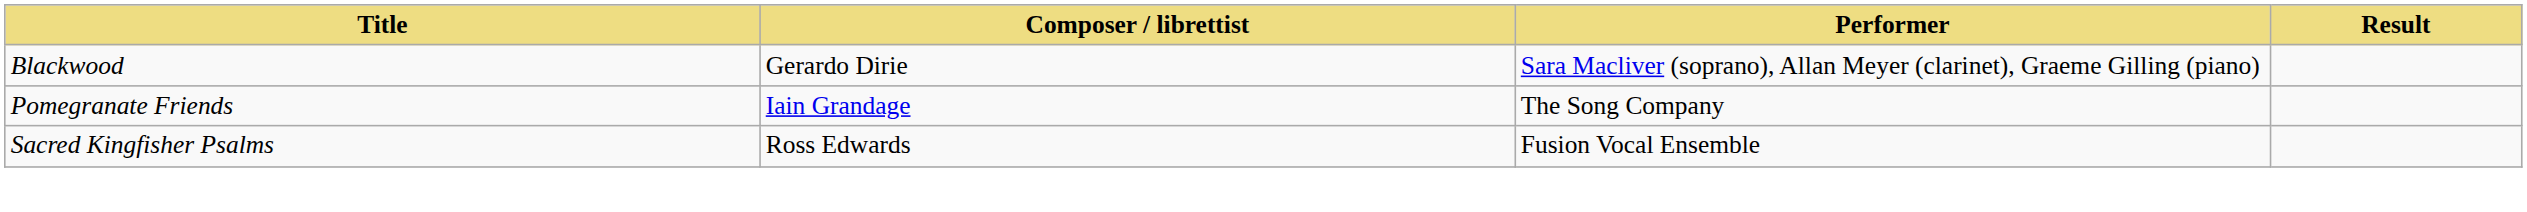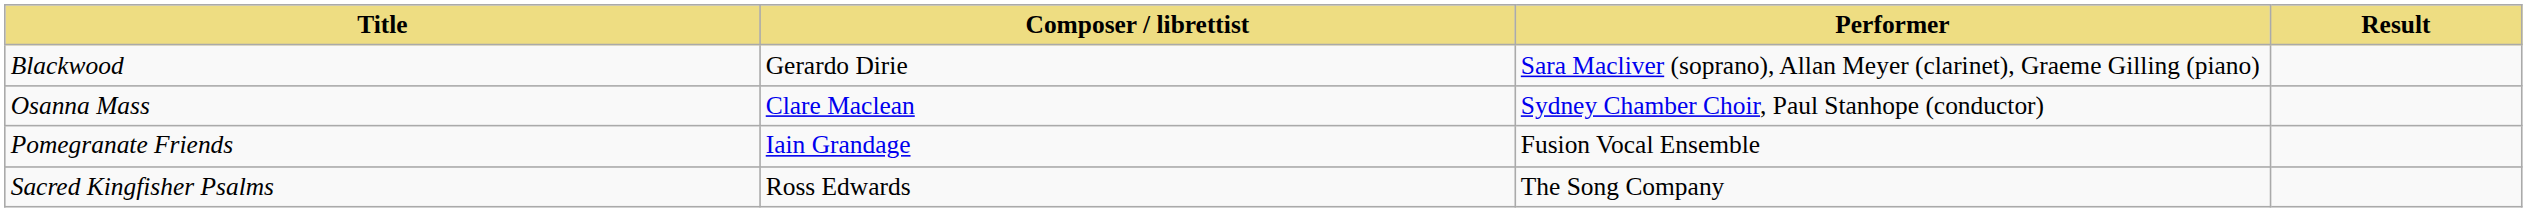+ row: Osanna Mass | Clare Maclean | Sydney Chamber Choir, Paul Stanhope (conductor)
Pomegranate Friends | Performer: The Song Company -> Fusion Vocal Ensemble
Sacred Kingfisher Psalms | Performer: Fusion Vocal Ensemble -> The Song Company
